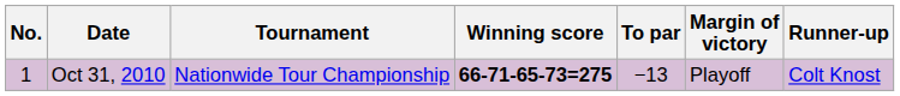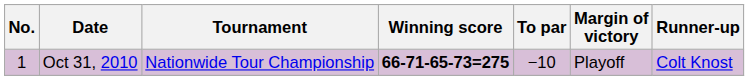Oct 31, 2010 | To par: −13 -> −10
